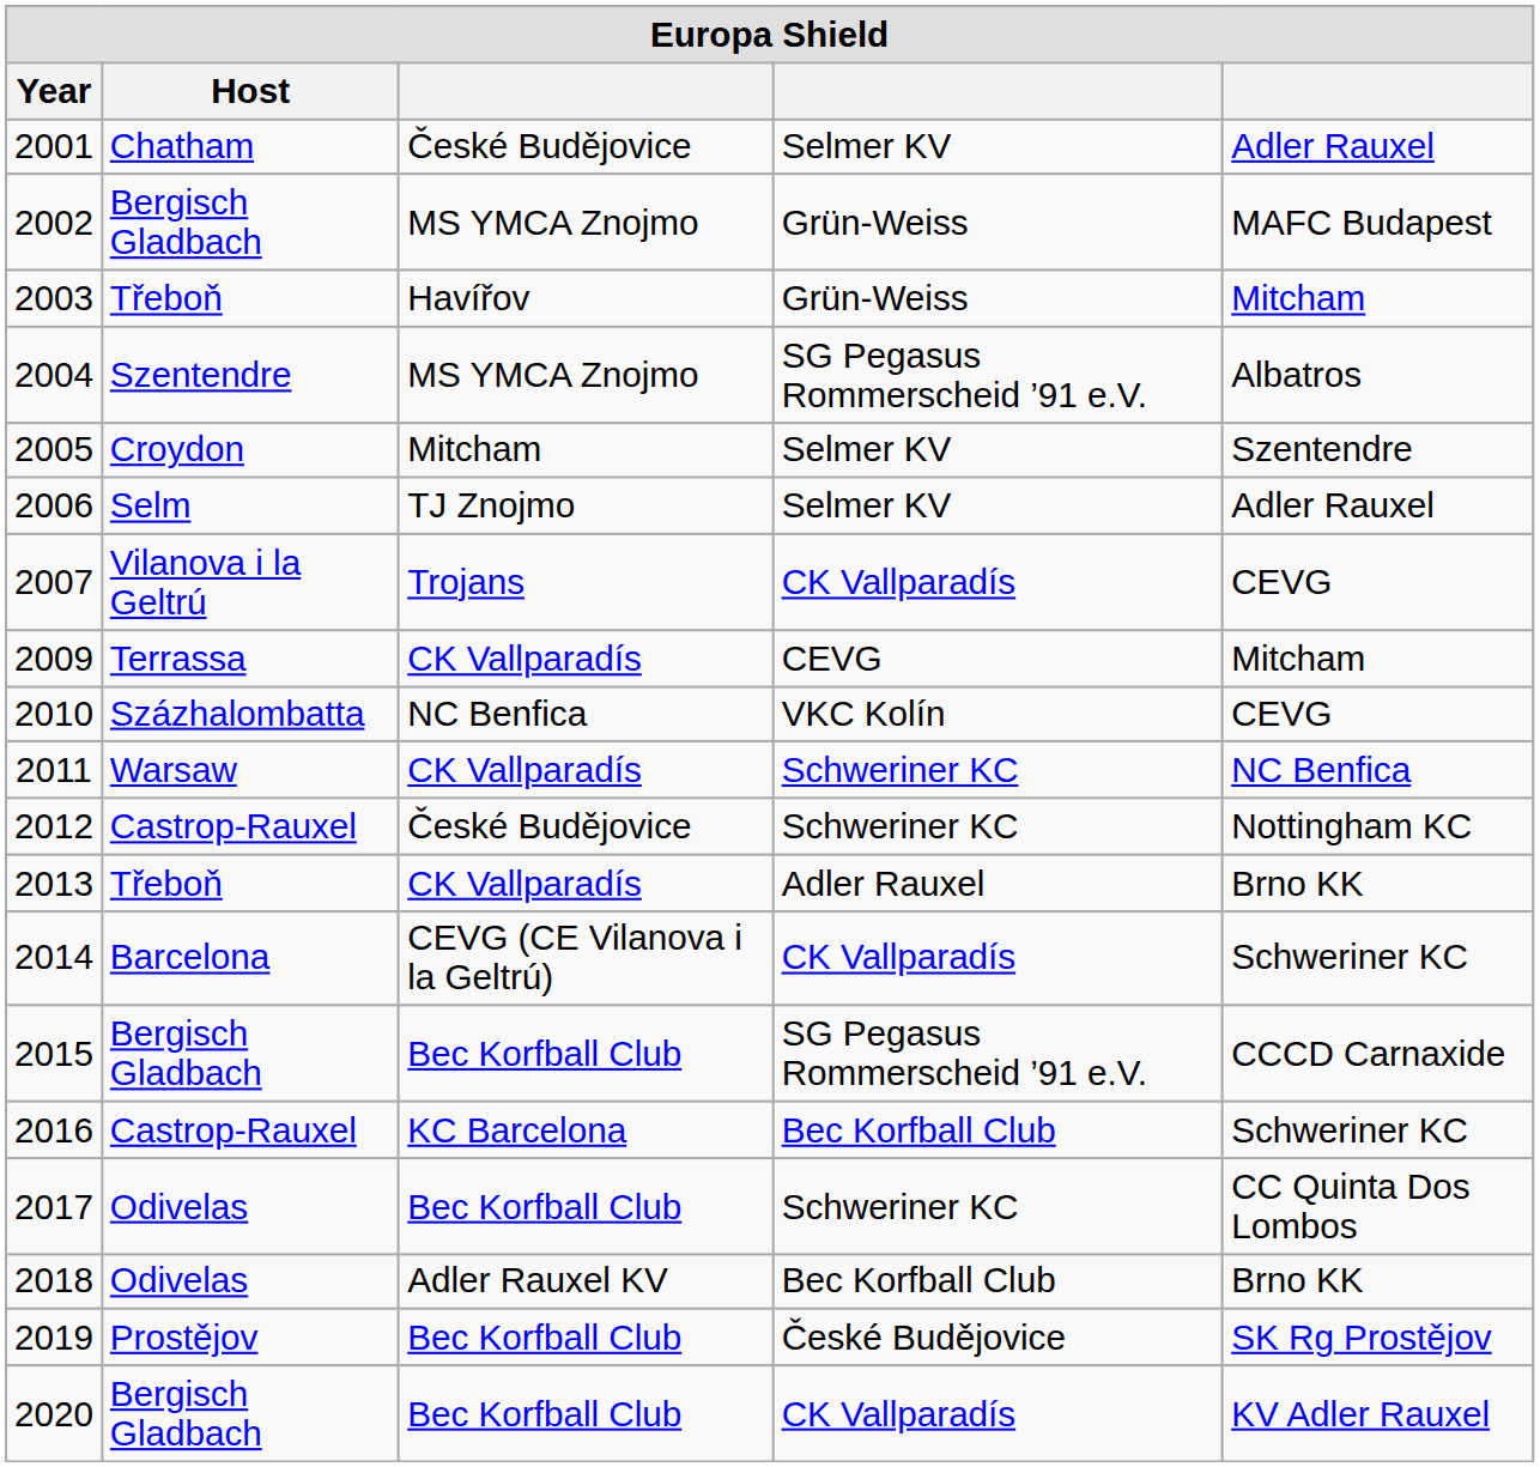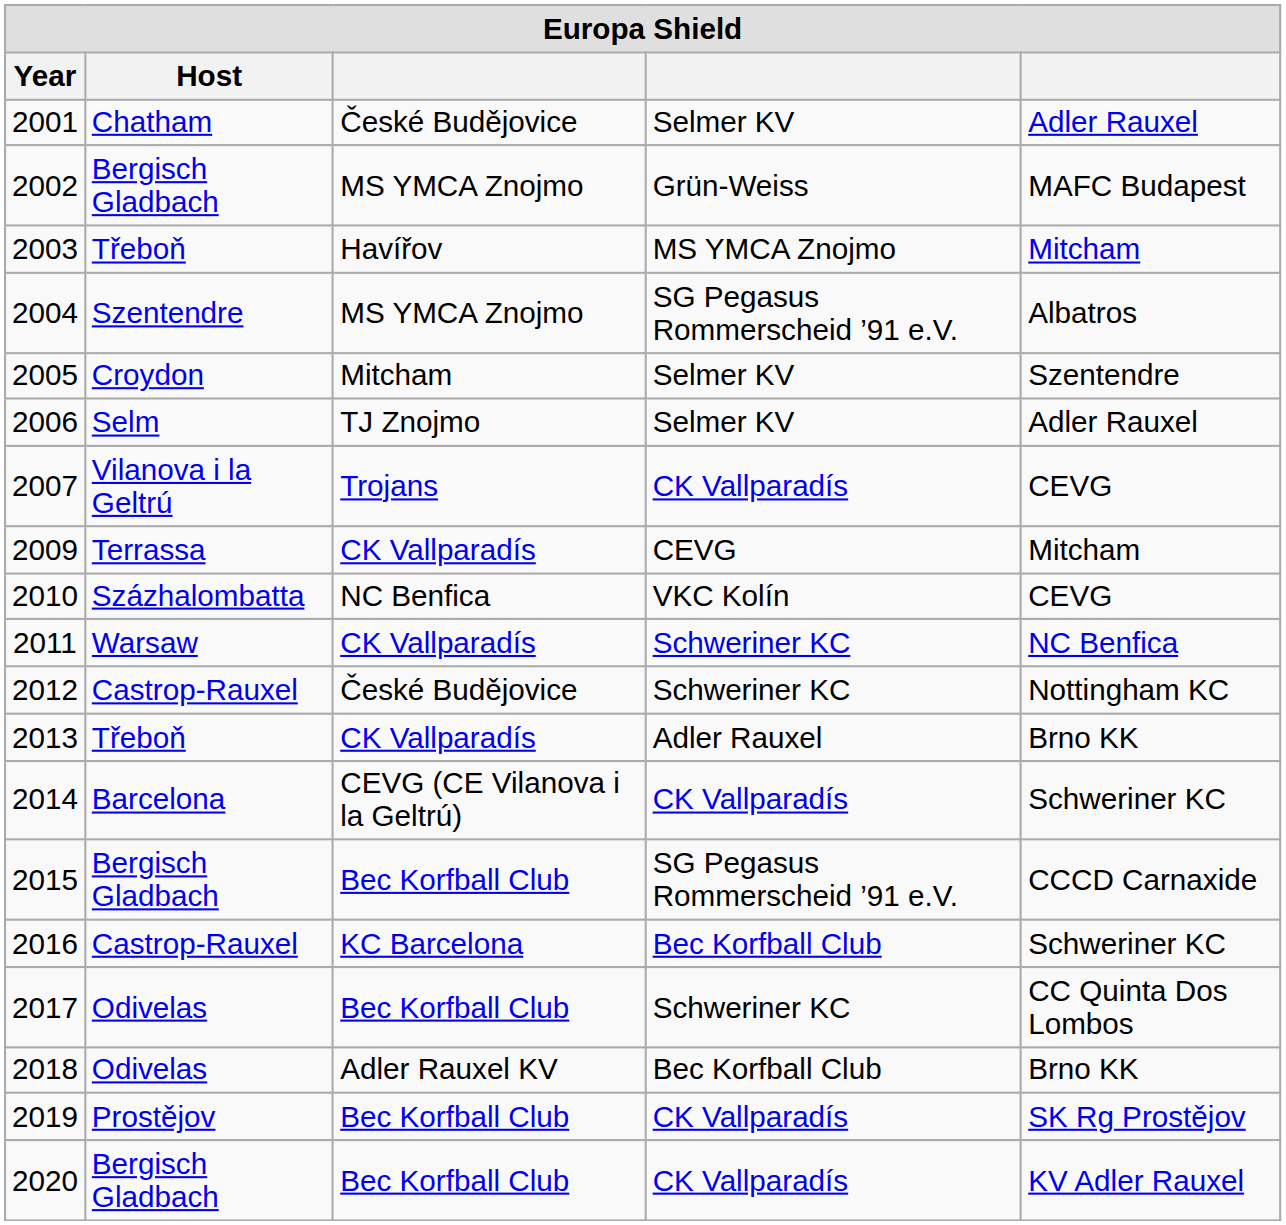2003 | column 4: Grün-Weiss -> MS YMCA Znojmo
2019 | column 4: České Budějovice -> CK Vallparadís
